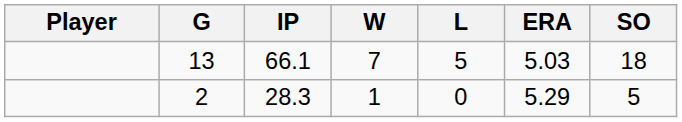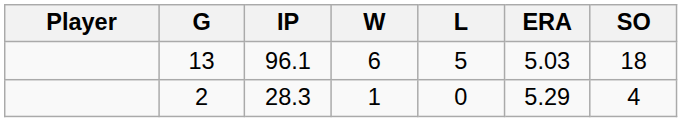13 | IP: 66.1 -> 96.1
13 | W: 7 -> 6
2 | SO: 5 -> 4
